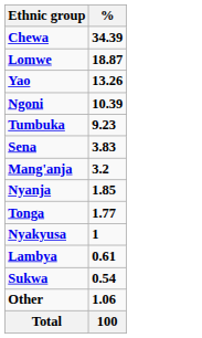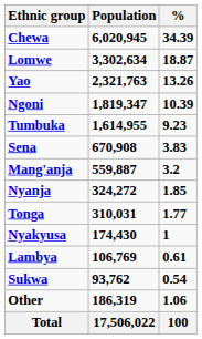+ column: Population | 6,020,945 | 3,302,634 | 2,321,763 | 1,819,347 | 1,614,955 | 670,908 | 559,887 | 324,272 | 310,031 | 174,430 | 106,769 | 93,762 | 186,319 | 17,506,022
